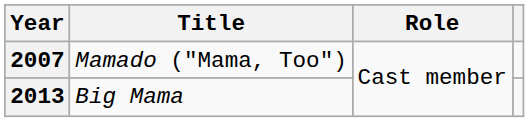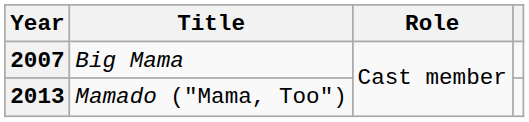2007 | Title: Mamado ("Mama, Too") -> Big Mama
2013 | Title: Big Mama -> Mamado ("Mama, Too")
